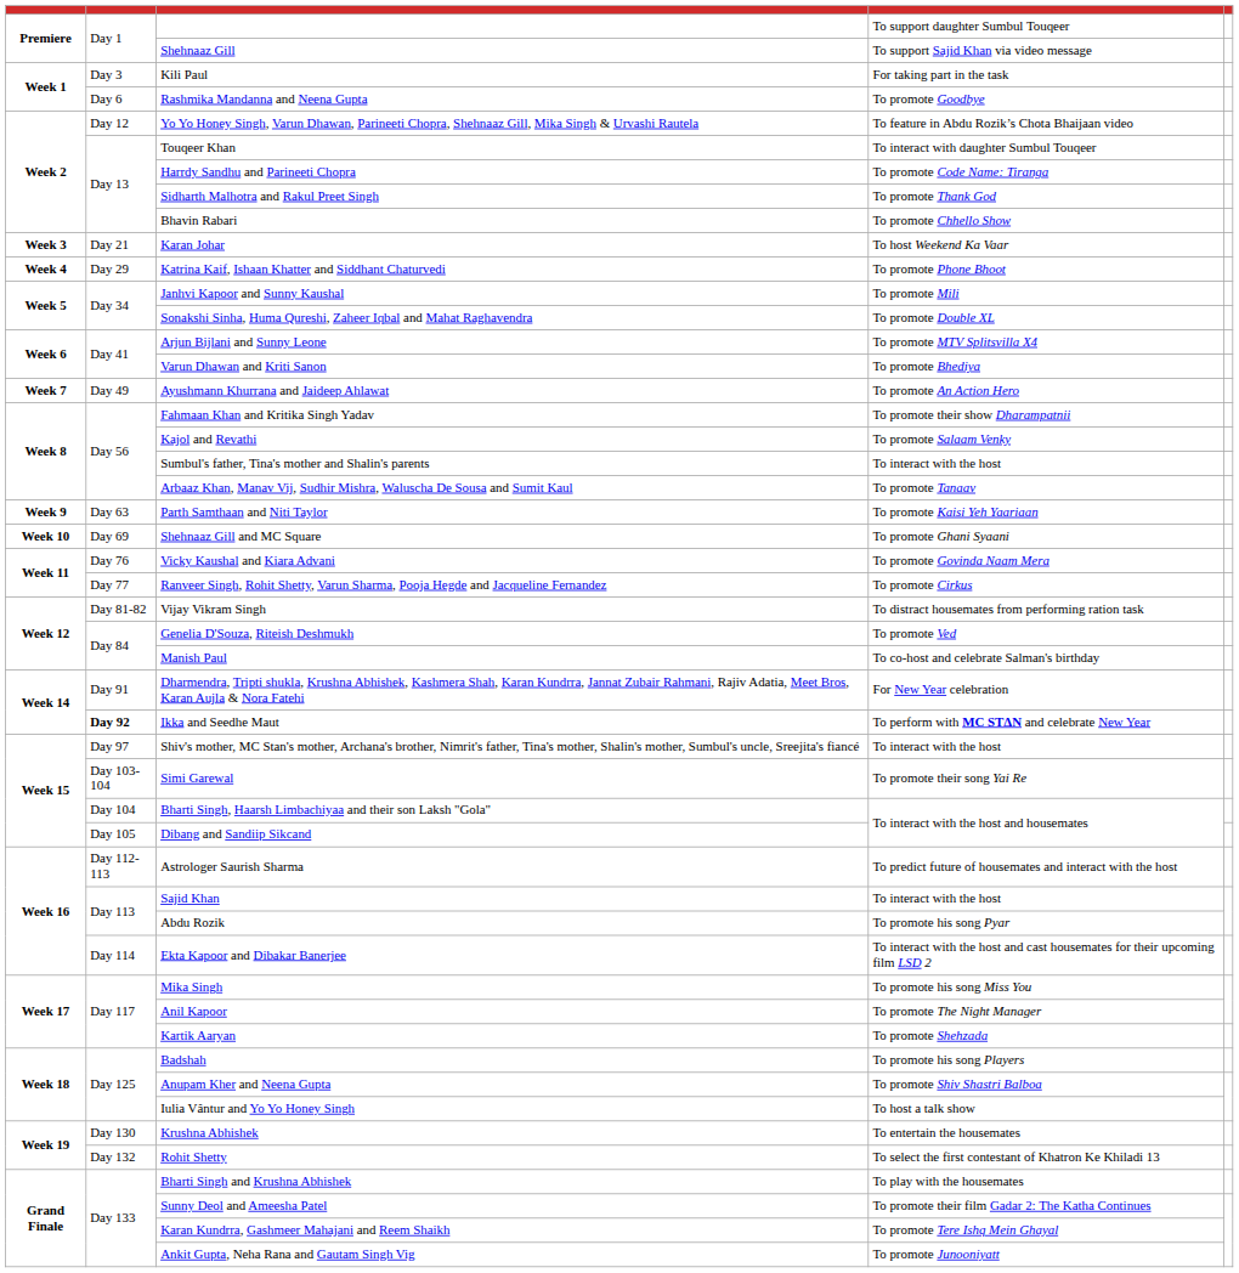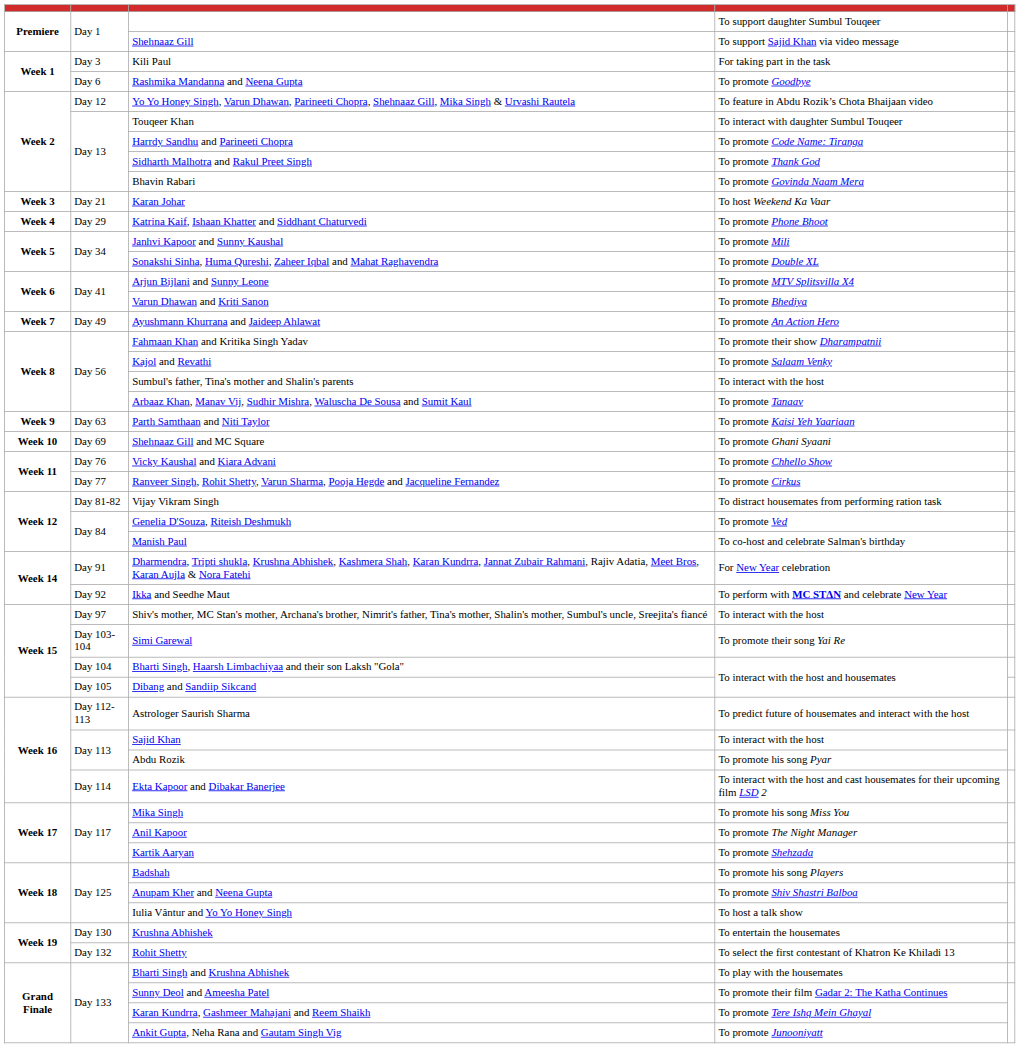Bhavin Rabari | column 4: To promote Chhello Show -> To promote Govinda Naam Mera
Vicky Kaushal and Kiara Advani | column 4: To promote Govinda Naam Mera -> To promote Chhello Show
Ikka and Seedhe Maut | column 2: bold -> normal
